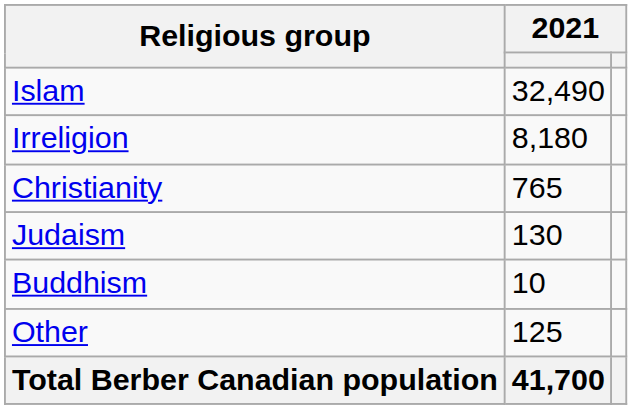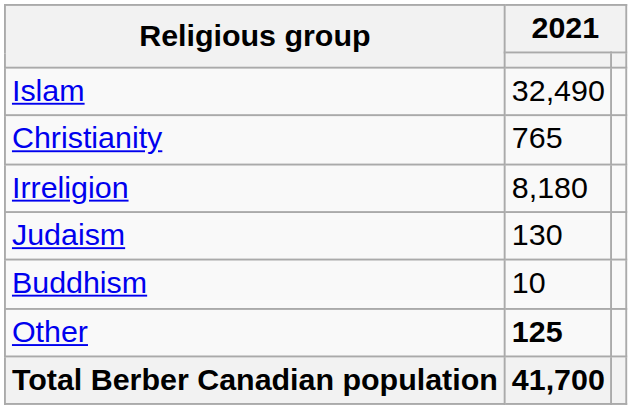rows swapped: Irreligion <-> Christianity
Other | column 2: normal -> bold
